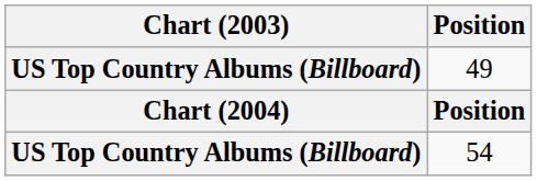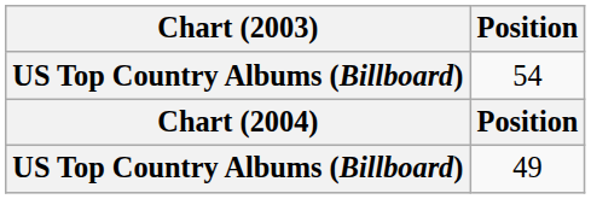rows swapped: 49 <-> 54
